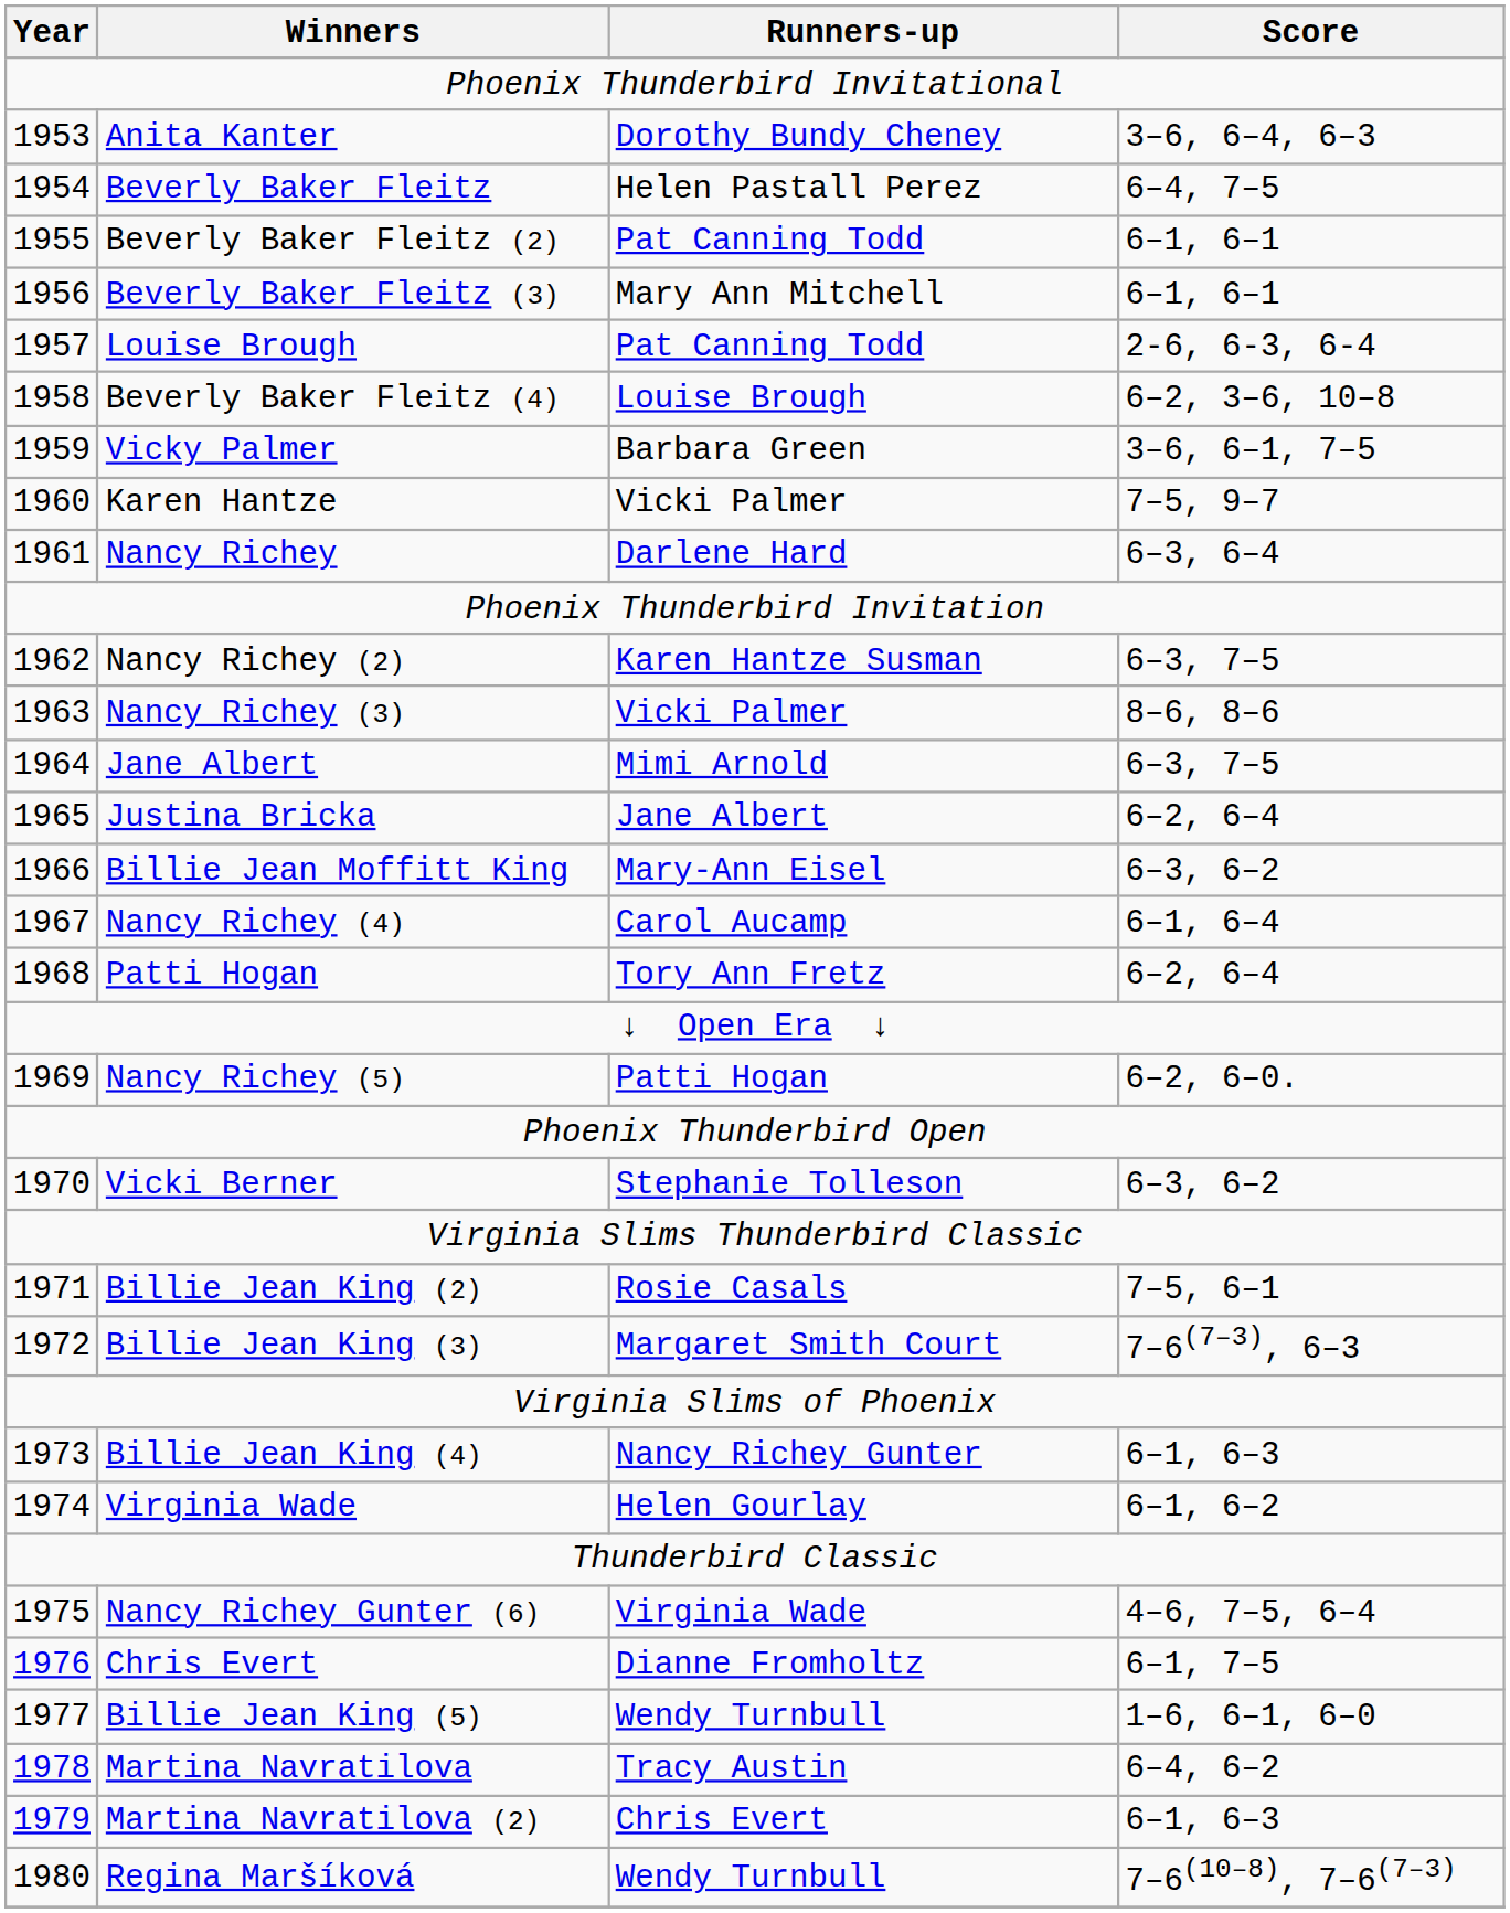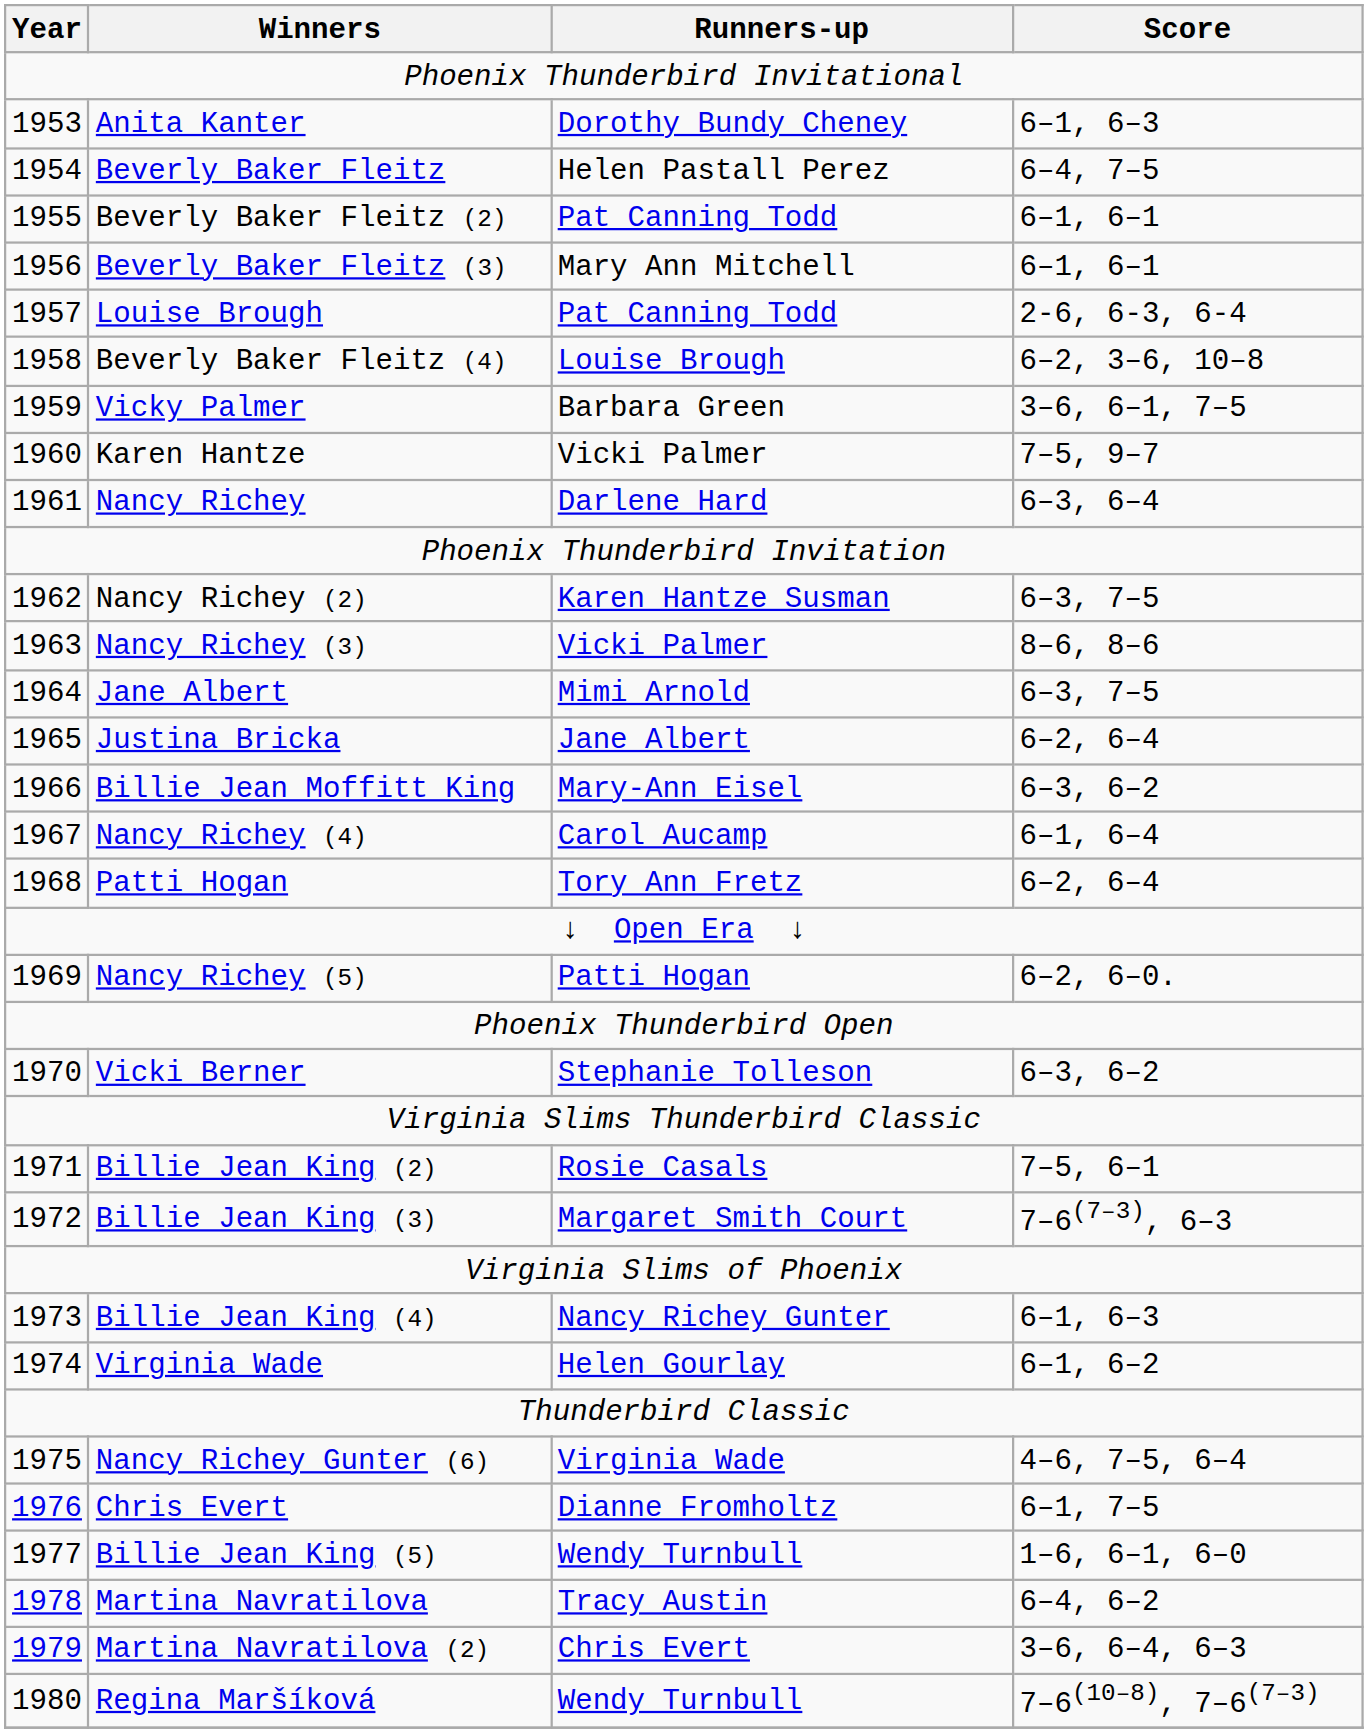Anita Kanter | Score: 3–6, 6–4, 6–3 -> 6–1, 6–3
Martina Navratilova (2) | Score: 6–1, 6–3 -> 3–6, 6–4, 6–3
